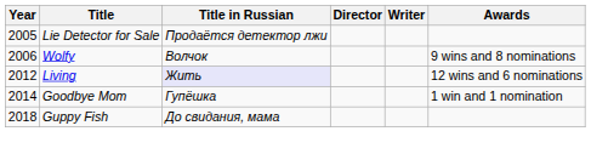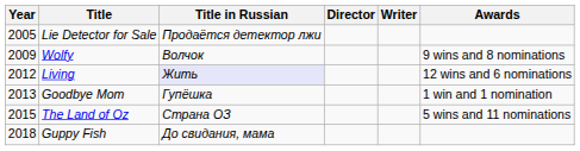Wolfy | Year: 2006 -> 2009
Goodbye Mom | Year: 2014 -> 2013
+ row: 2015 | The Land of Oz | Страна ОЗ | 5 wins and 11 nominations
